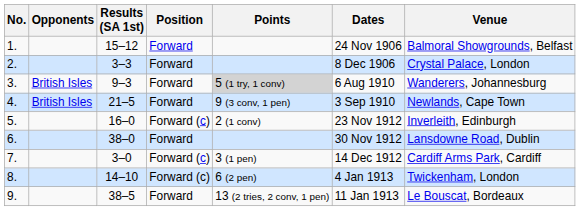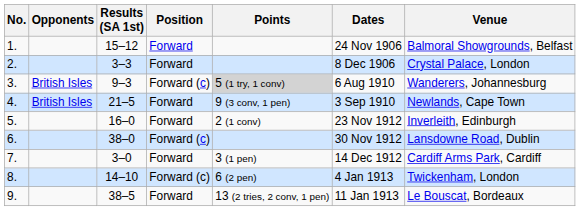3. | Position: Forward -> Forward (c)
5. | Position: Forward (c) -> Forward
6. | Position: Forward -> Forward (c)
7. | Position: Forward (c) -> Forward
